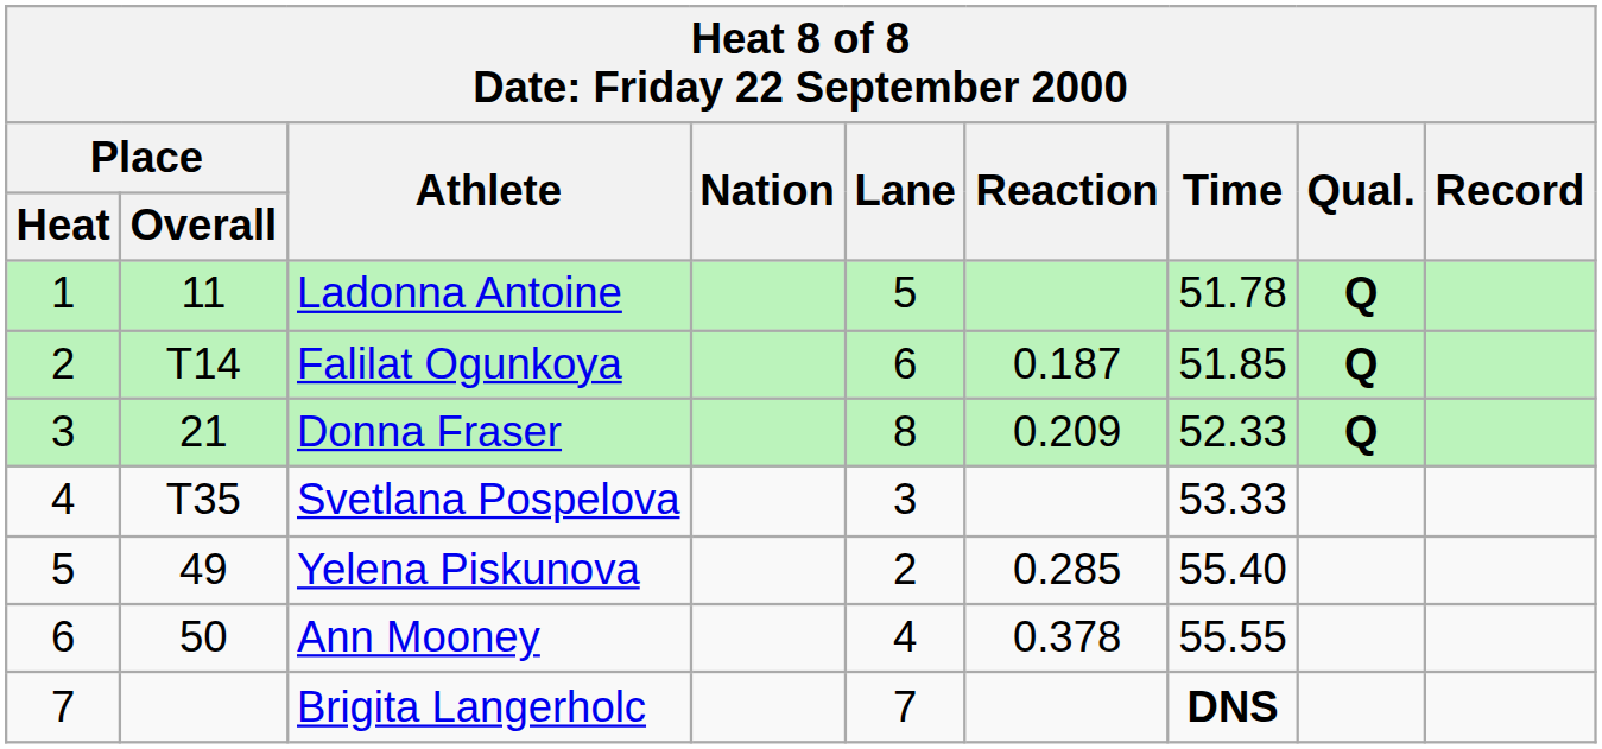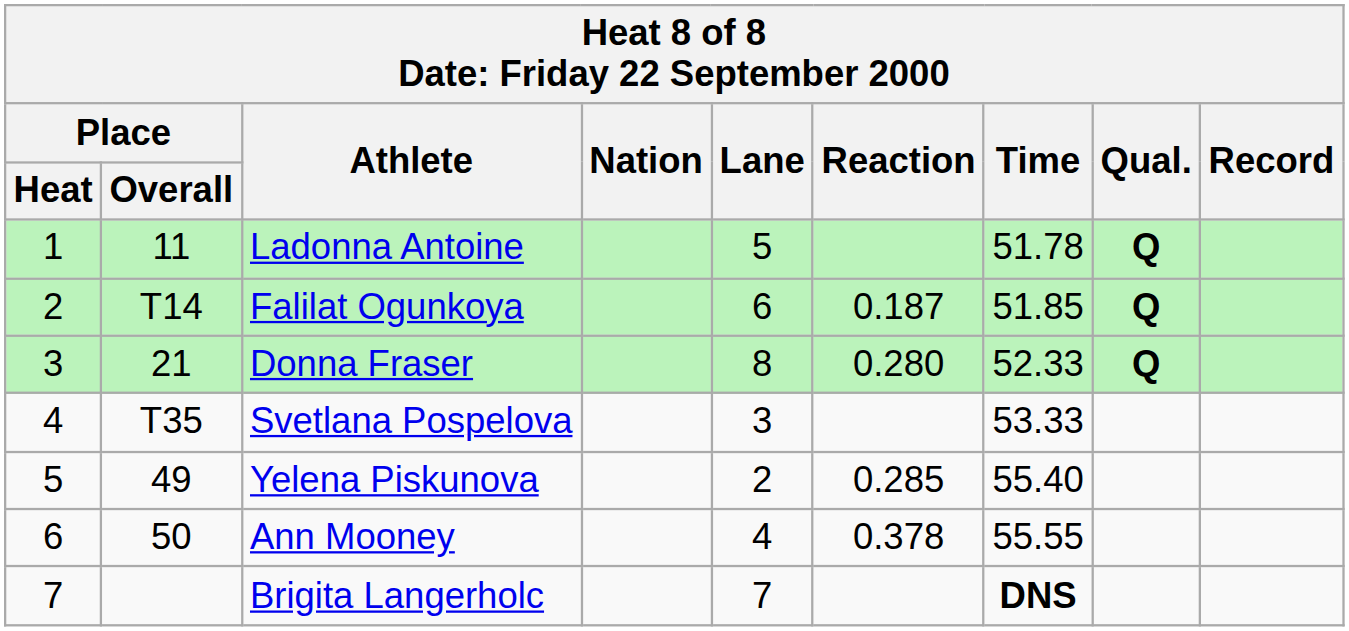Donna Fraser | Reaction: 0.209 -> 0.280
